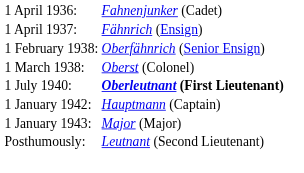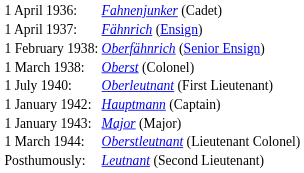1 July 1940: | column 2: bold -> normal
+ row: 1 March 1944: | Oberstleutnant (Lieutenant Colonel)
